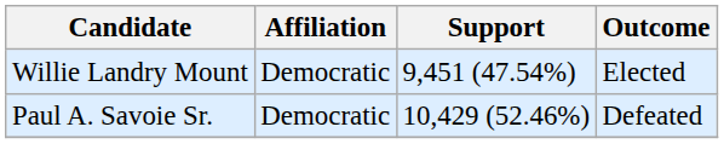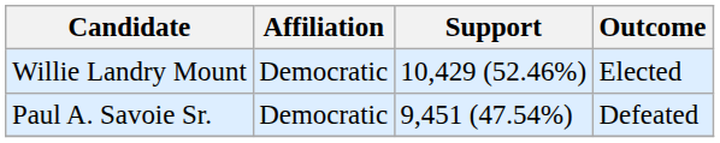Willie Landry Mount | Support: 9,451 (47.54%) -> 10,429 (52.46%)
Paul A. Savoie Sr. | Support: 10,429 (52.46%) -> 9,451 (47.54%)
